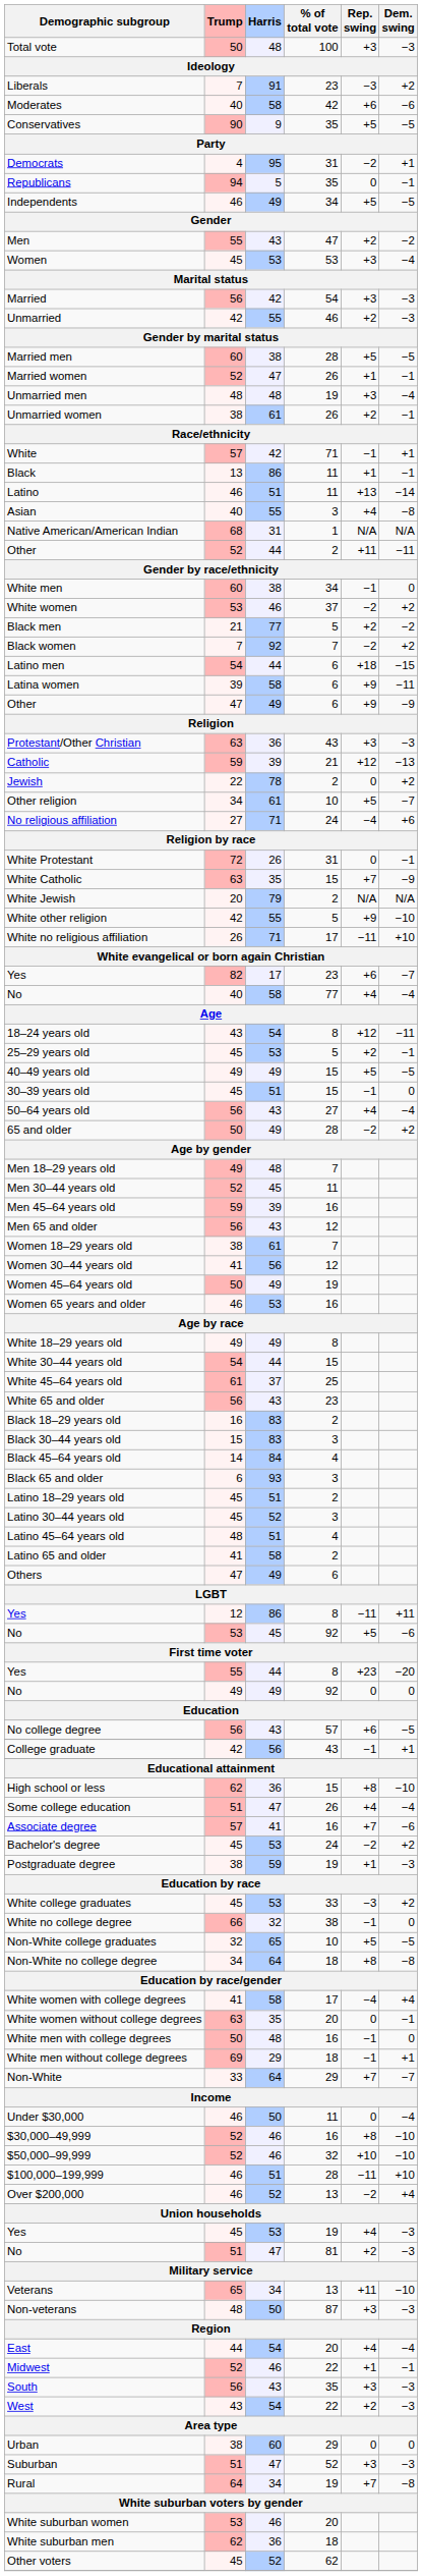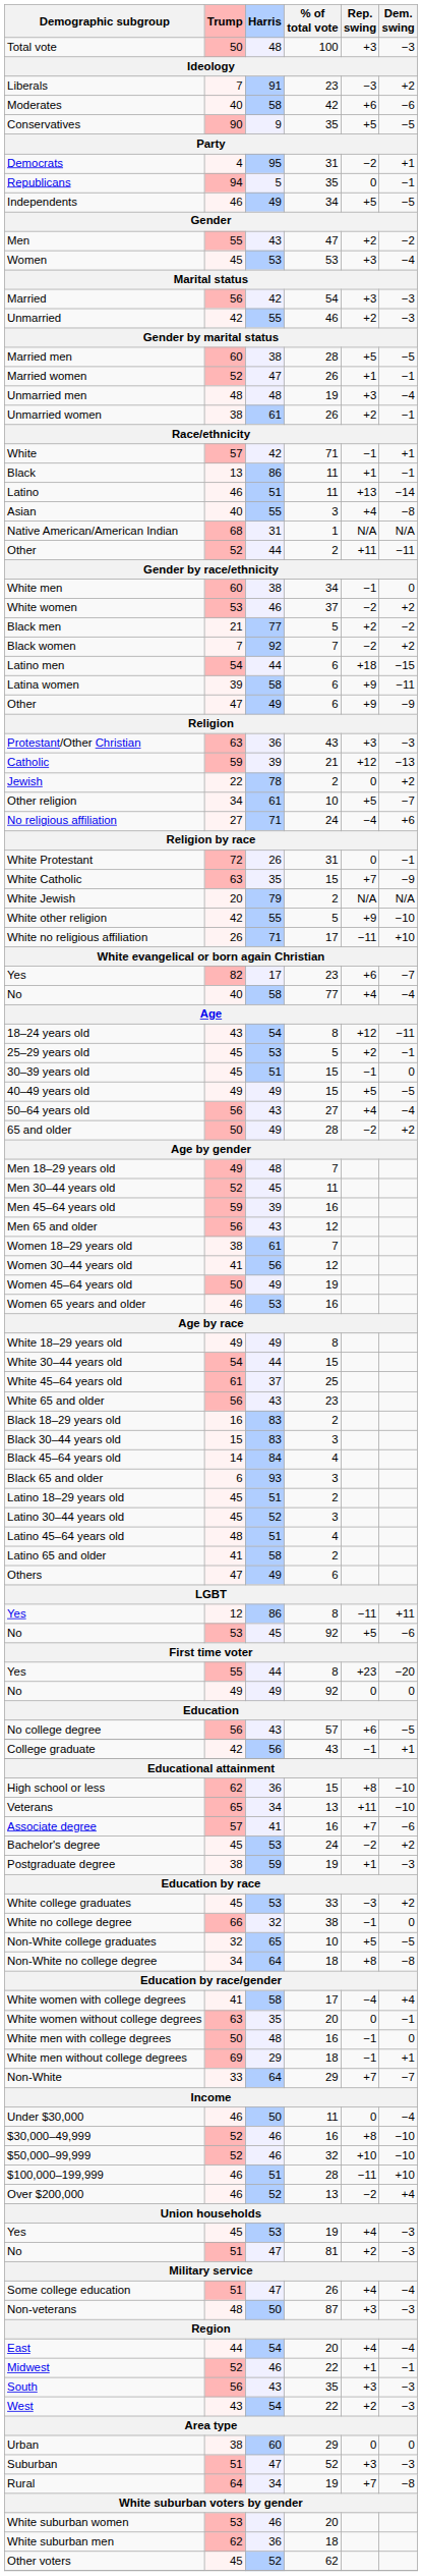rows swapped: 30–39 years old <-> 40–49 years old
rows swapped: Some college education <-> Veterans
